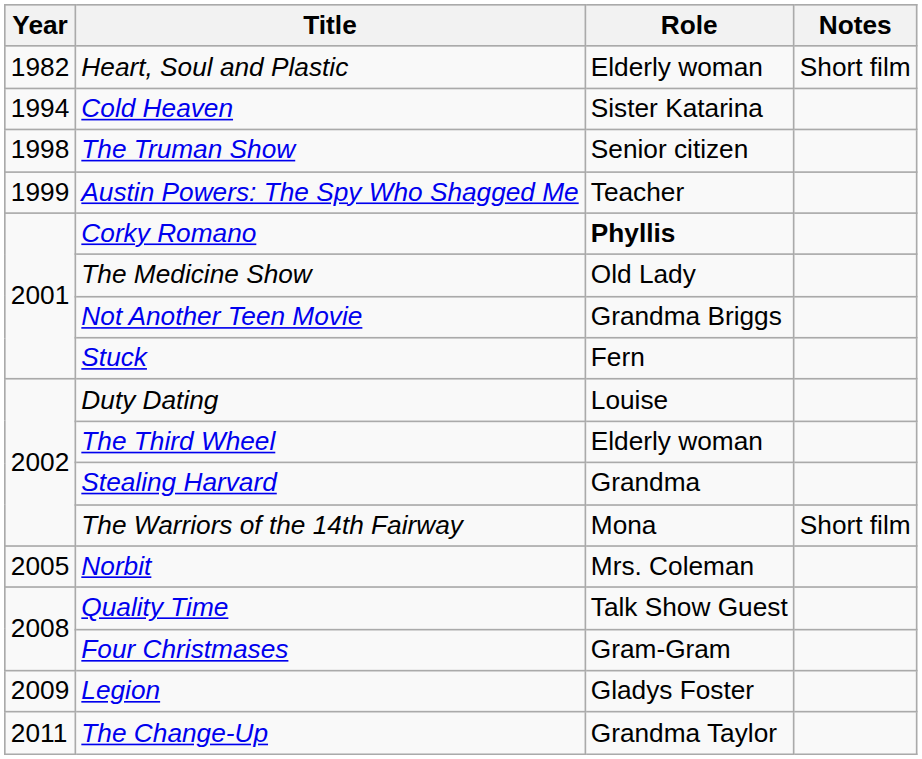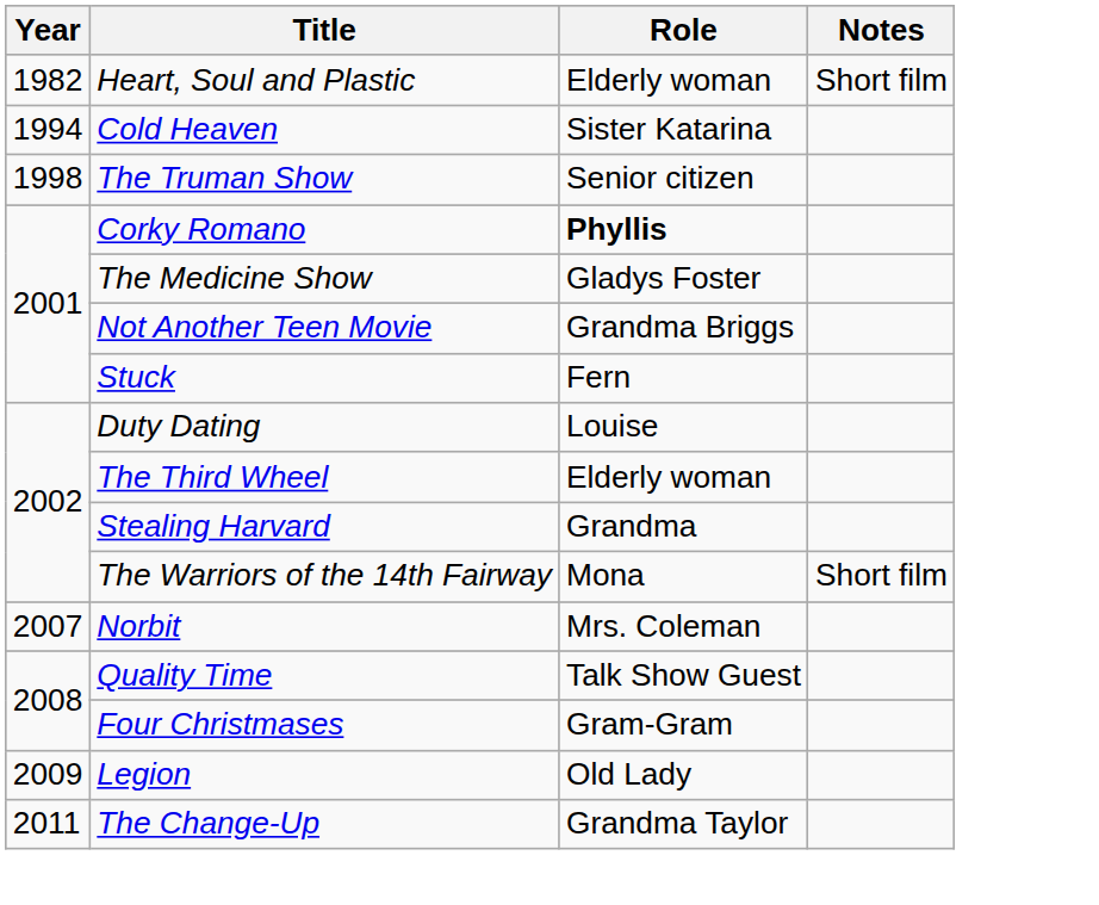- row: 1999 | Austin Powers: The Spy Who Shagged Me | Teacher
The Medicine Show | Role: Old Lady -> Gladys Foster
Norbit | Year: 2005 -> 2007
Legion | Role: Gladys Foster -> Old Lady
